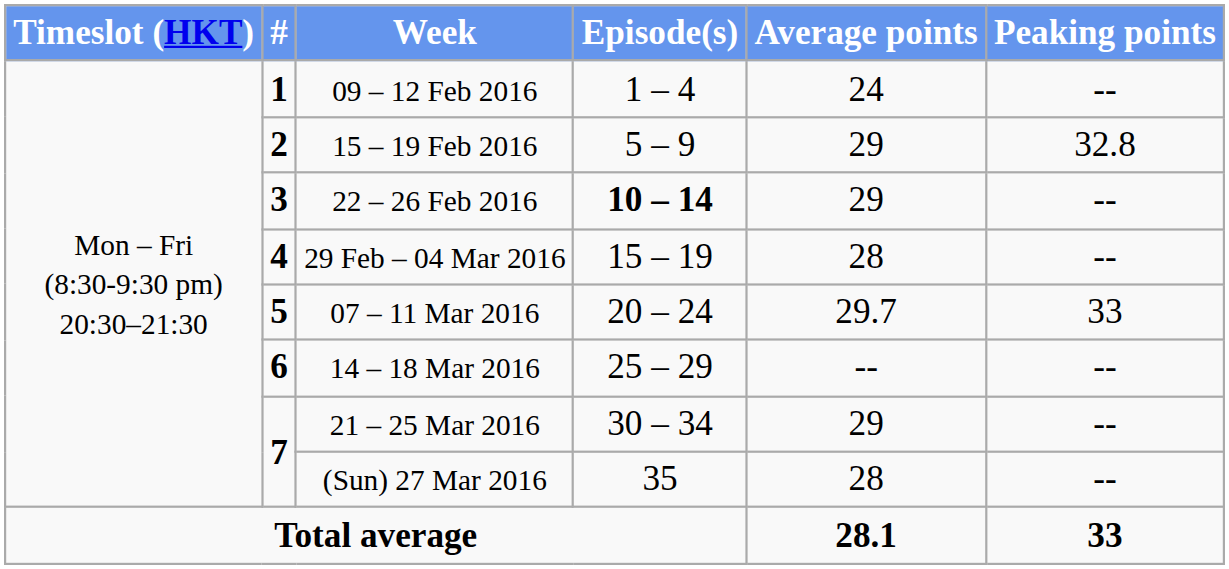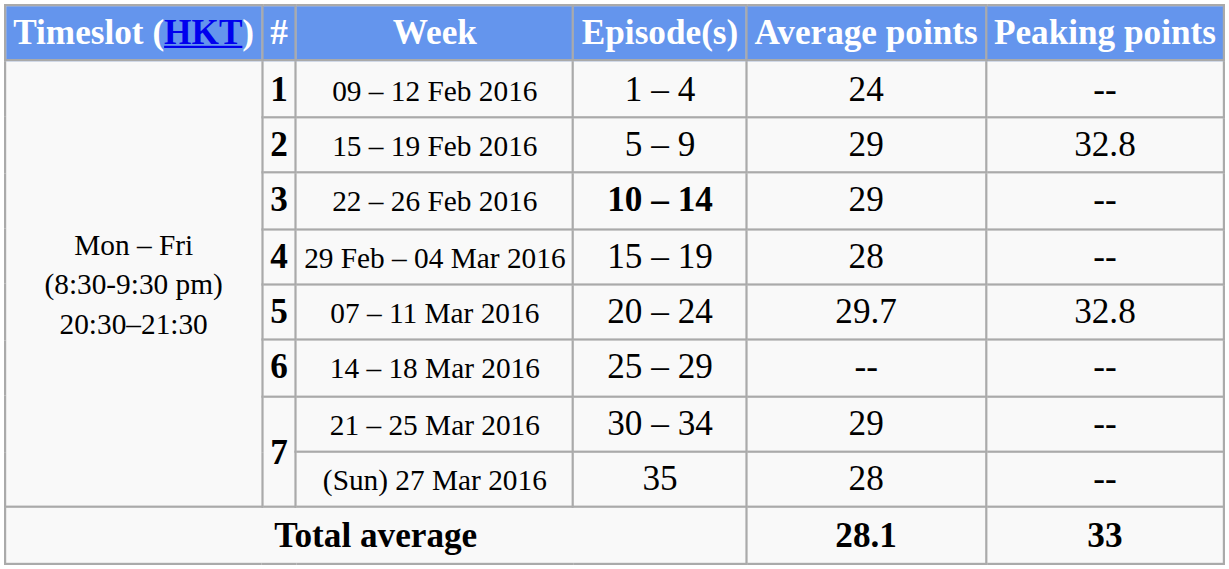07 – 11 Mar 2016 | Peaking points: 33 -> 32.8
